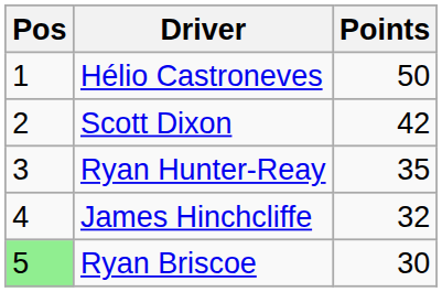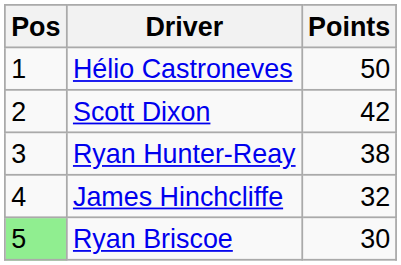Ryan Hunter-Reay | Points: 35 -> 38
